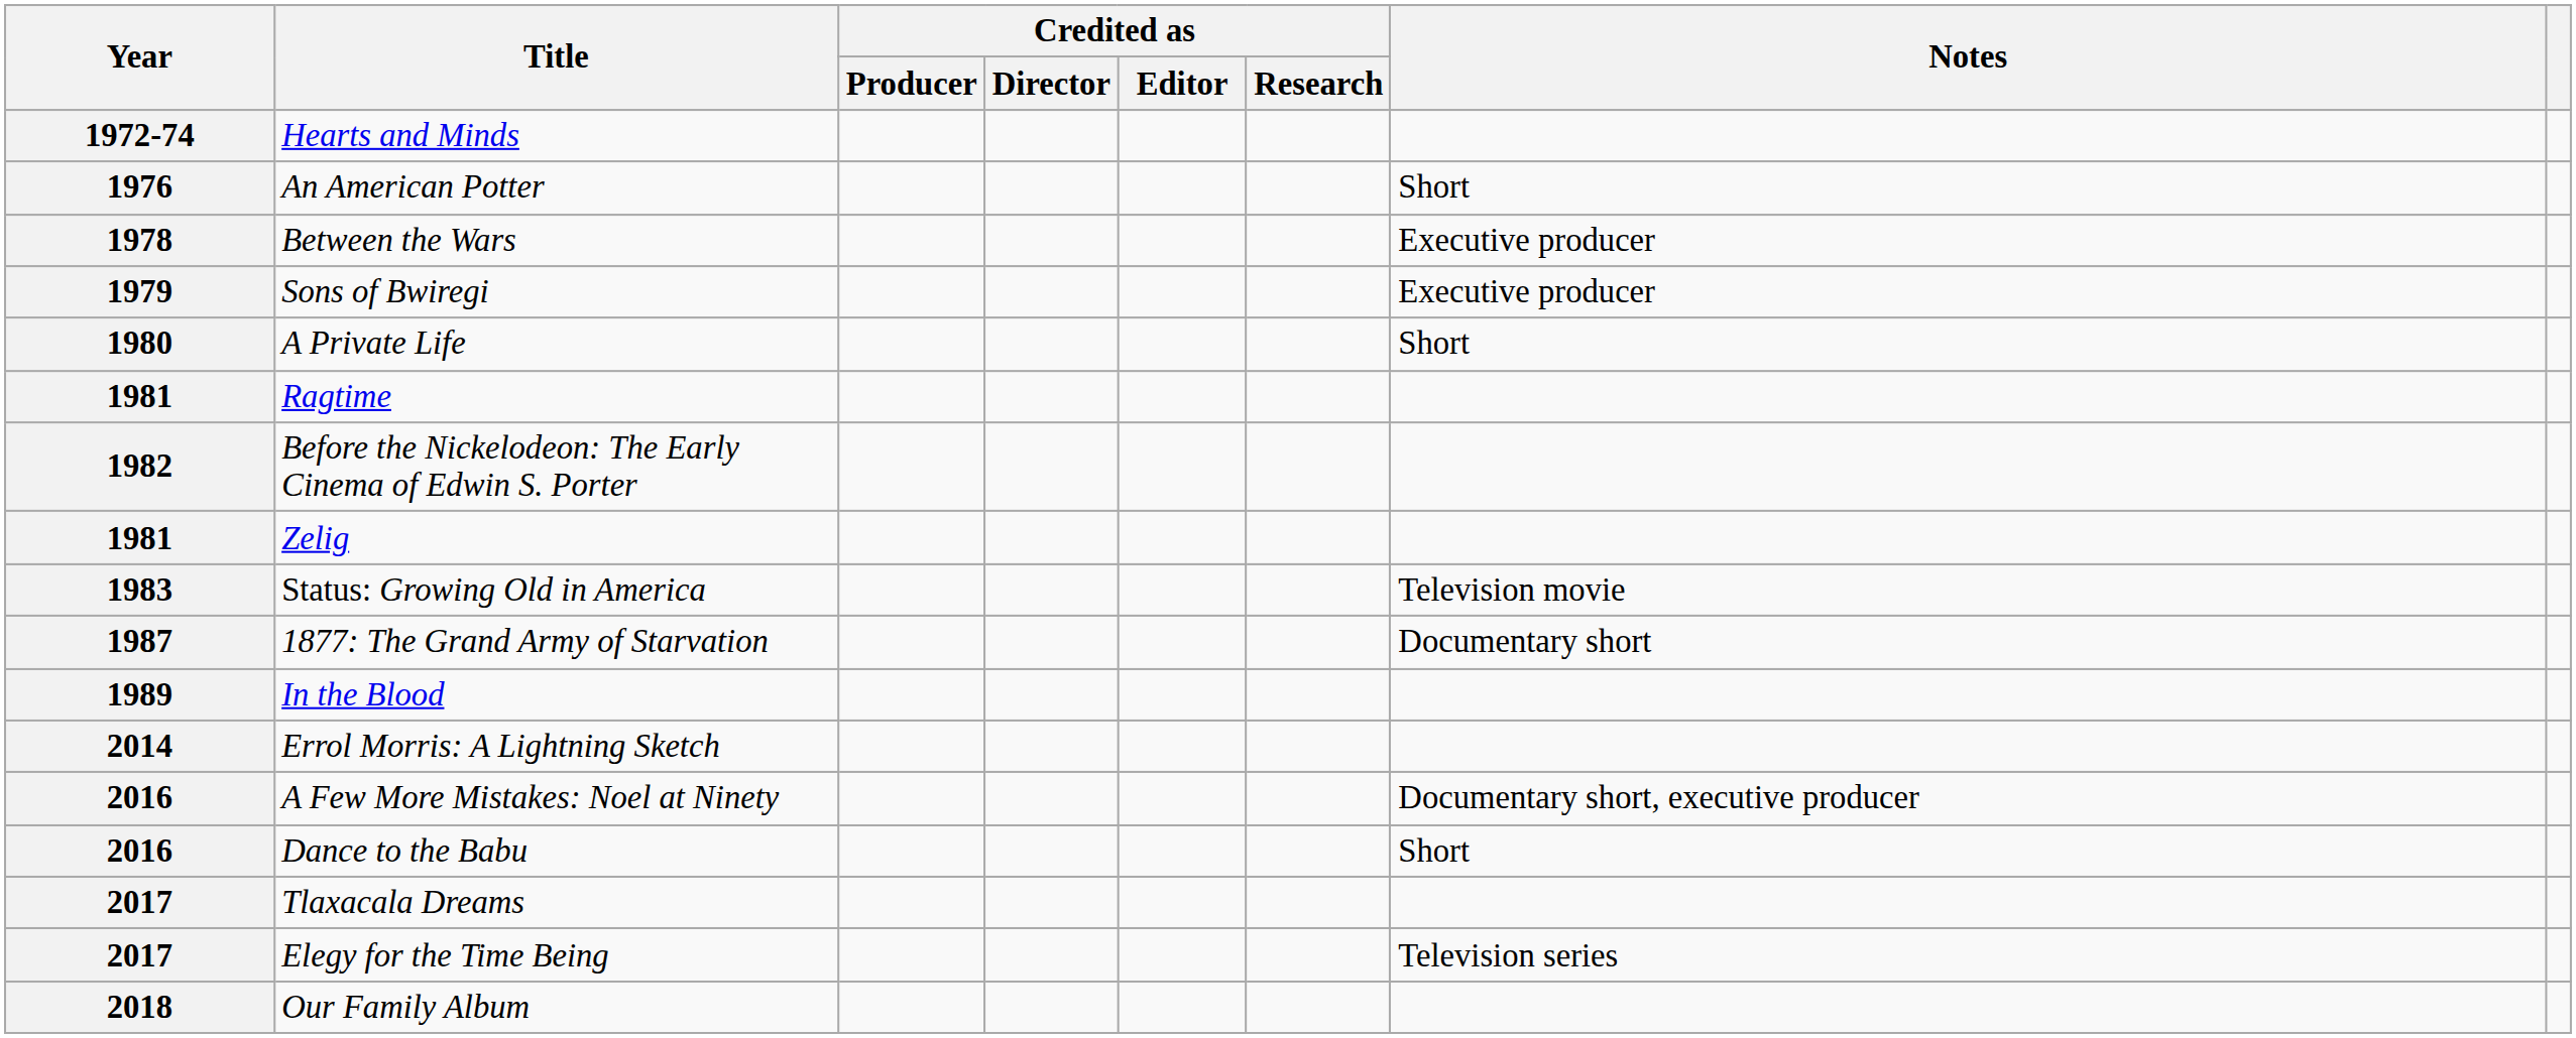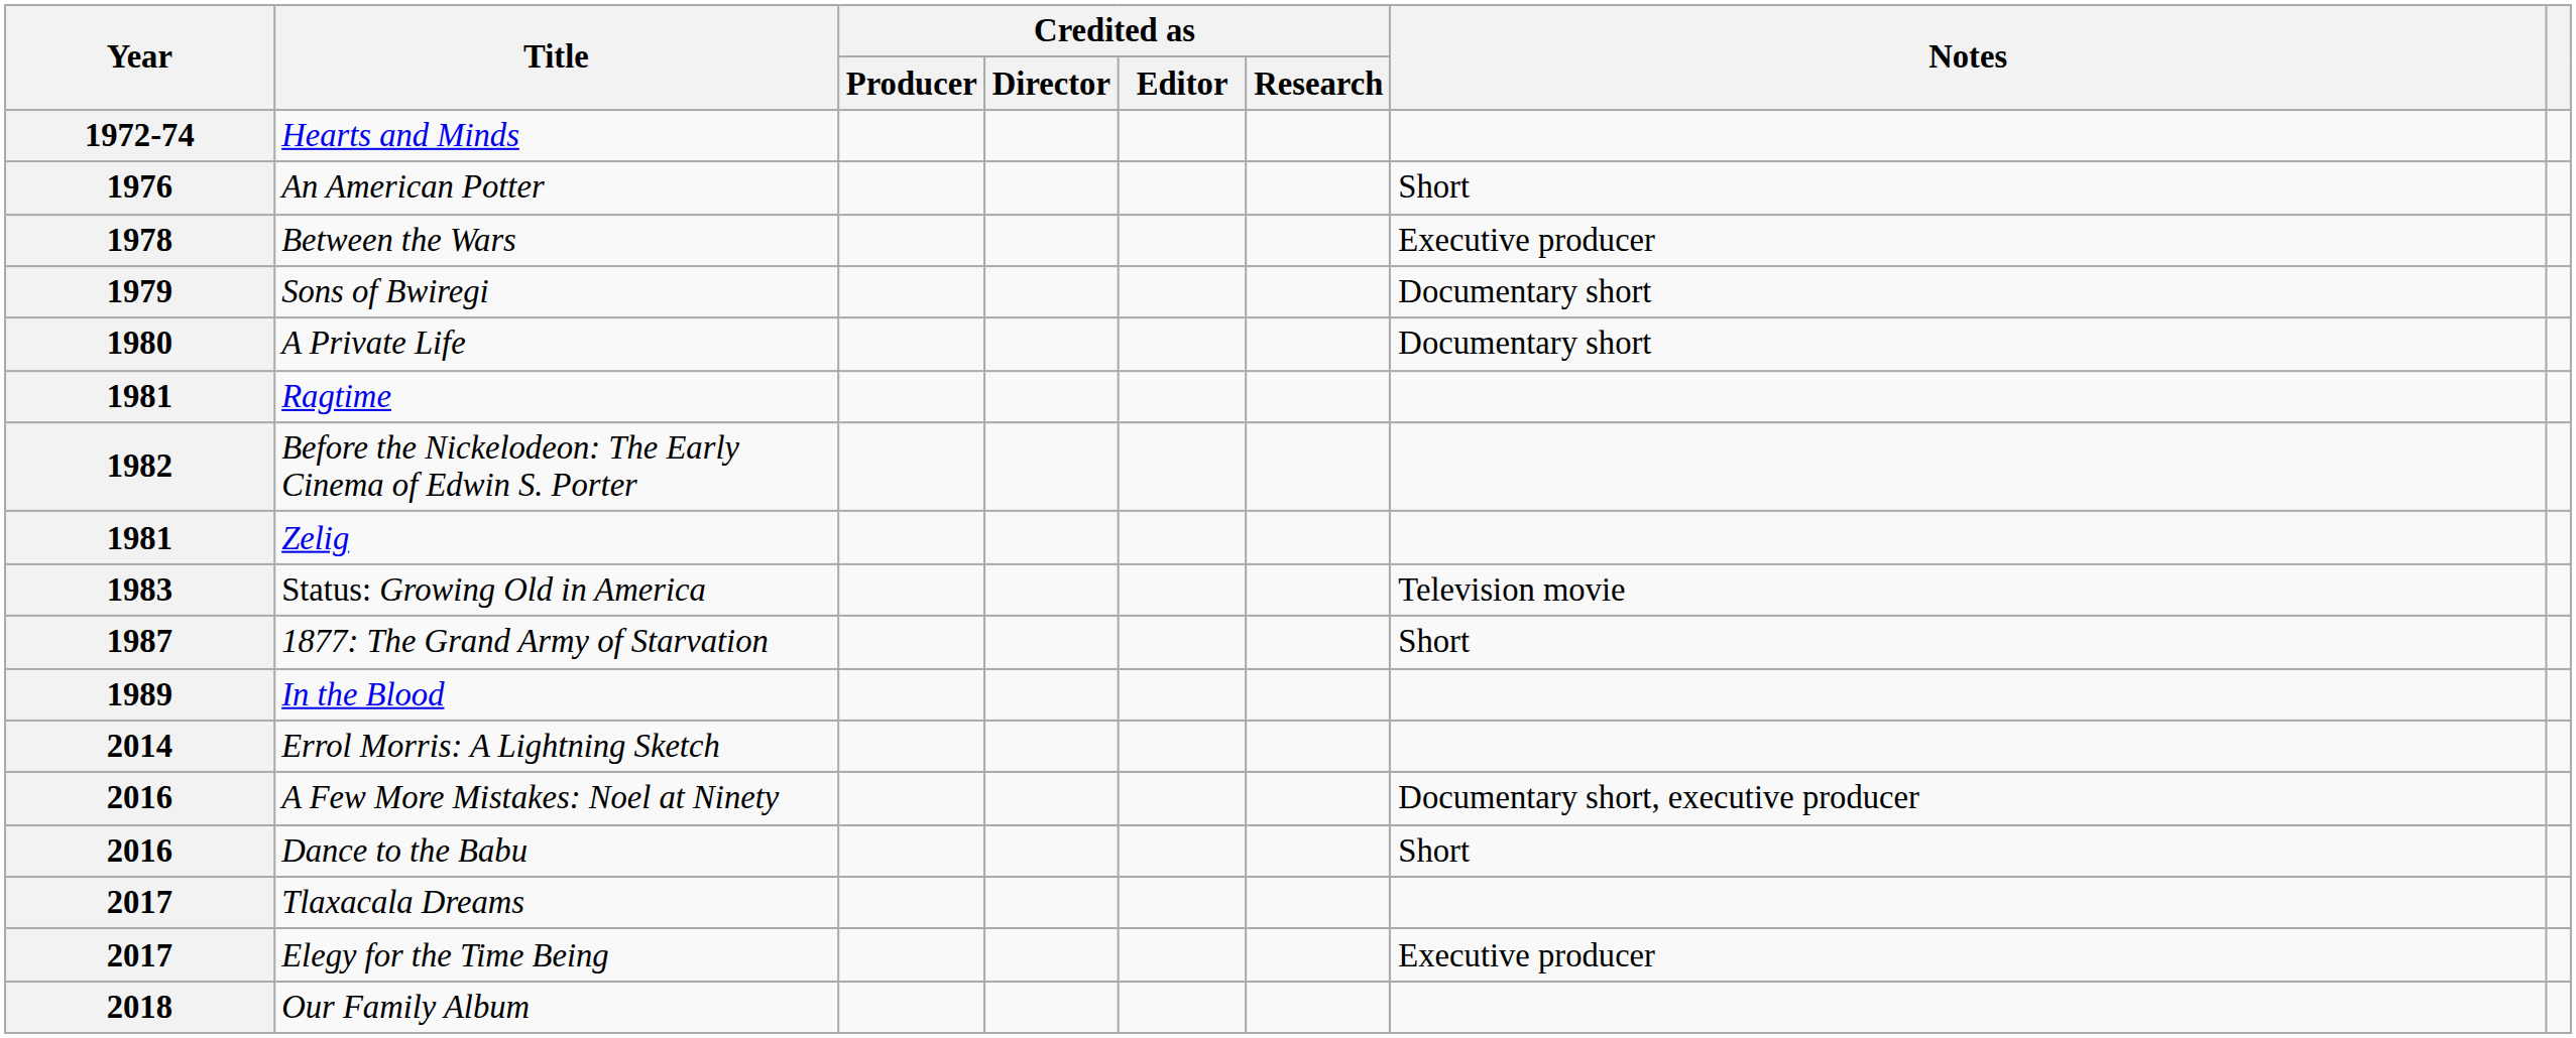Sons of Bwiregi | Notes: Executive producer -> Documentary short
A Private Life | Notes: Short -> Documentary short
1877: The Grand Army of Starvation | Notes: Documentary short -> Short
Elegy for the Time Being | Notes: Television series -> Executive producer
